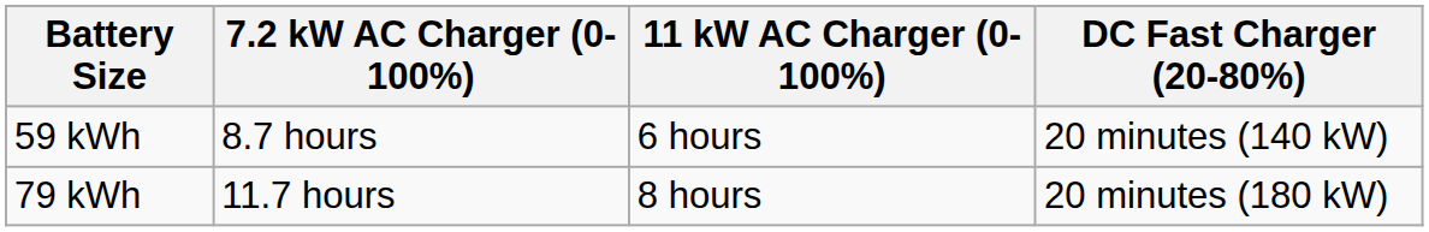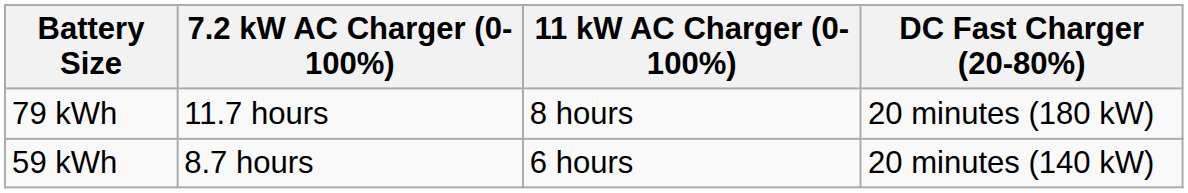rows swapped: 59 kWh <-> 79 kWh
